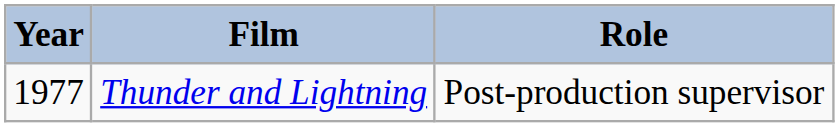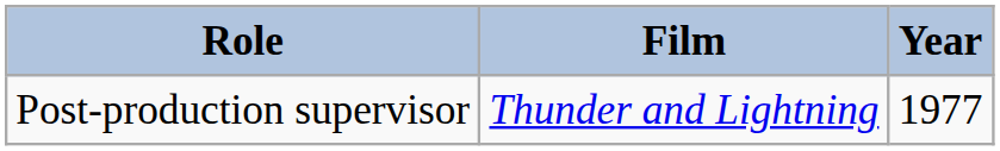columns swapped: Year <-> Role
